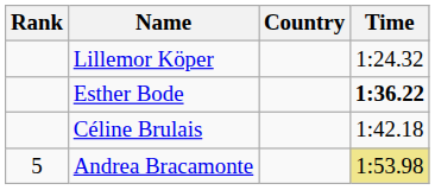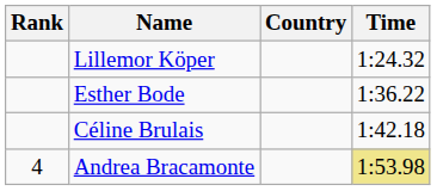Esther Bode | Time: bold -> normal
Andrea Bracamonte | Rank: 5 -> 4
